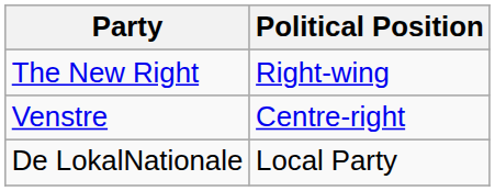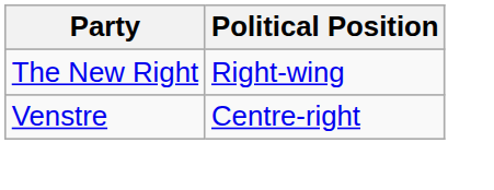- row: De LokalNationale | Local Party
